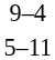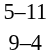rows swapped: 9–4 <-> 5–11
